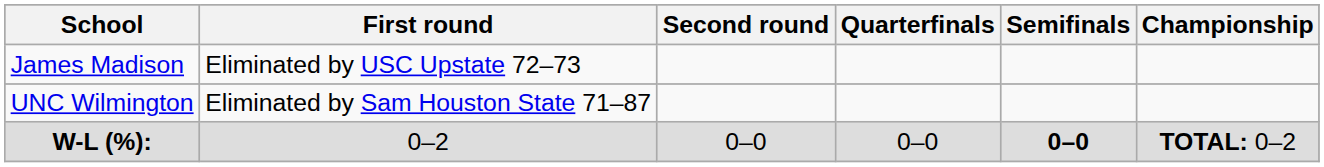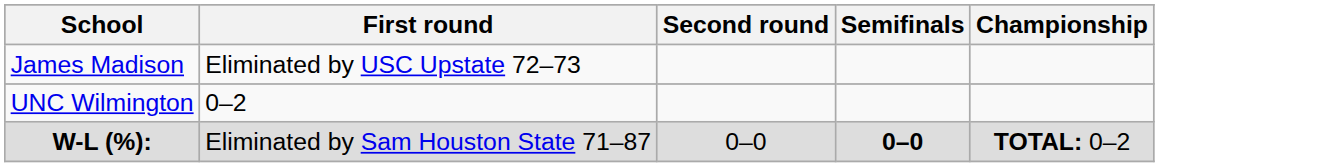- column: Quarterfinals | 0–0
UNC Wilmington | First round: Eliminated by Sam Houston State 71–87 -> 0–2
W-L (%): | First round: 0–2 -> Eliminated by Sam Houston State 71–87
